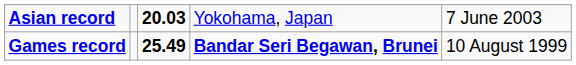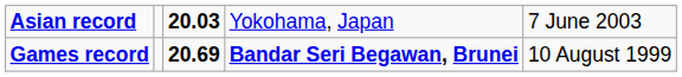Games record | column 3: 25.49 -> 20.69
